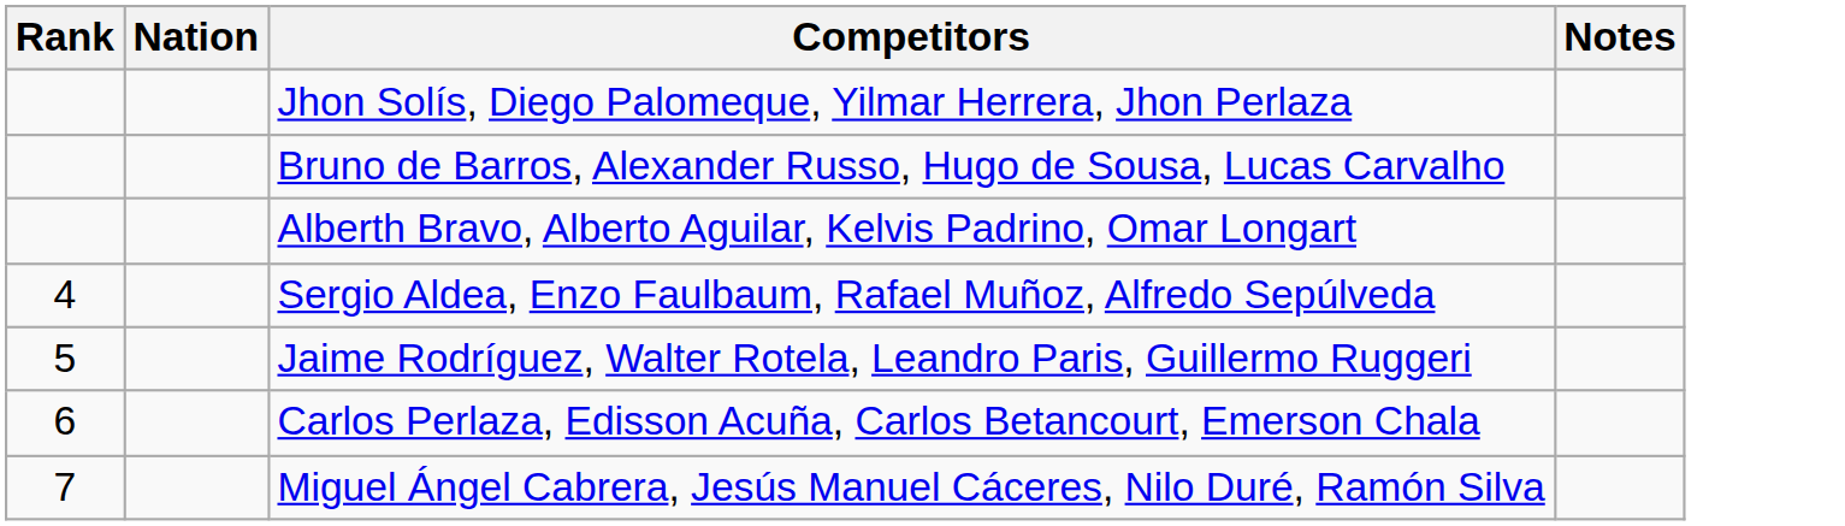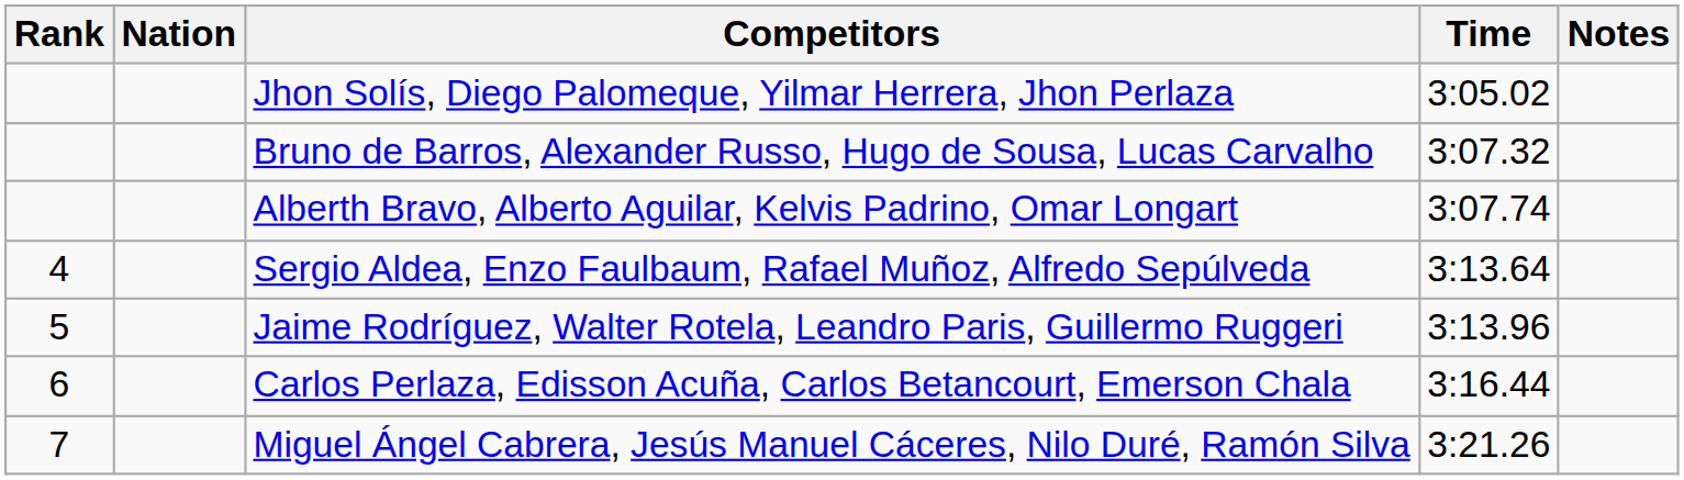+ column: Time | 3:05.02 | 3:07.32 | 3:07.74 | 3:13.64 | 3:13.96 | 3:16.44 | 3:21.26
